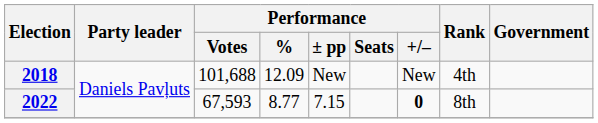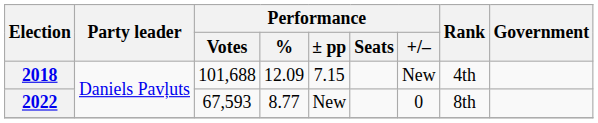2018 | Performance / ± pp: New -> 7.15
2022 | Performance / ± pp: 7.15 -> New
2022 | Performance / +/–: bold -> normal
